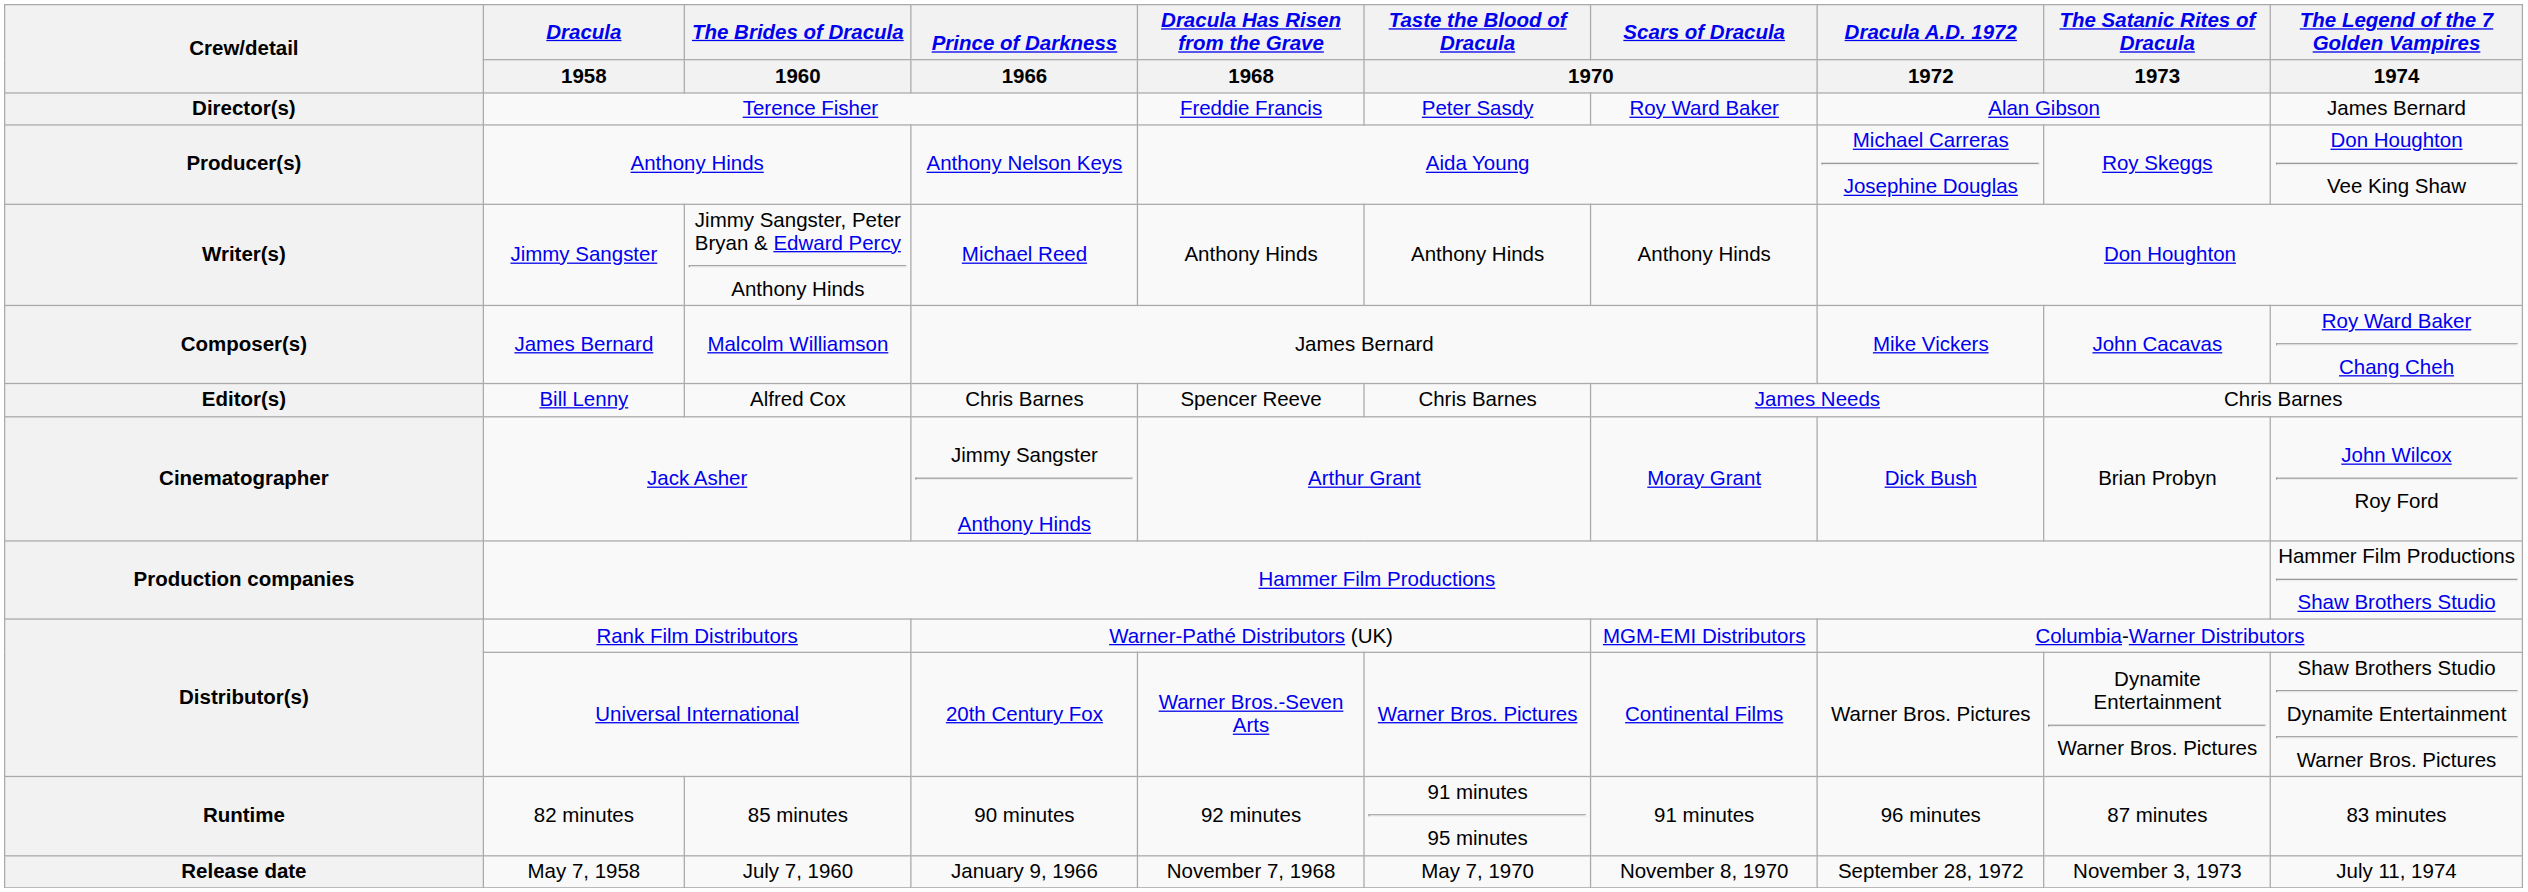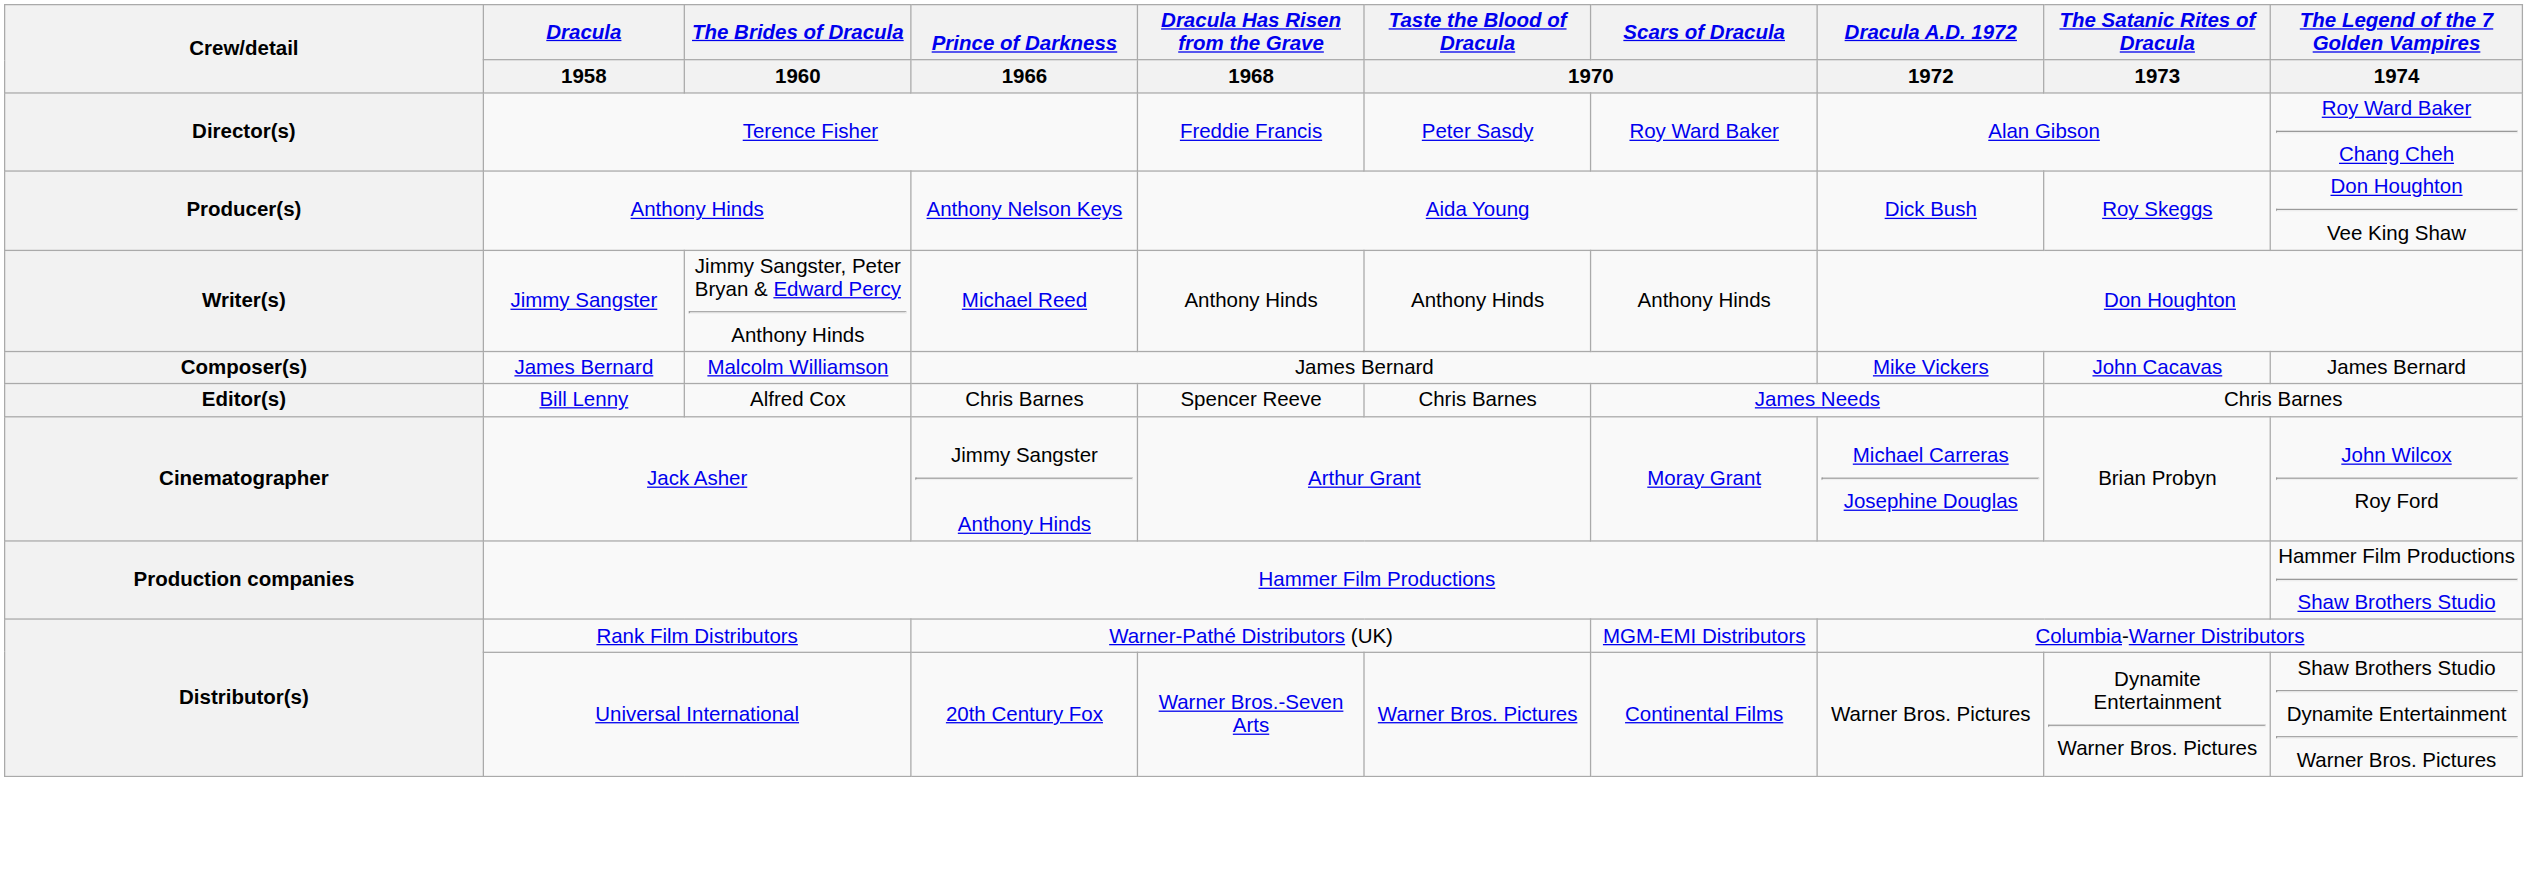Director(s) | The Legend of the 7 Golden Vampires / 1974: James Bernard -> Roy Ward Baker Chang Cheh
Producer(s) | Dracula A.D. 1972 / 1972: Michael Carreras Josephine Douglas -> Dick Bush
Composer(s) | The Legend of the 7 Golden Vampires / 1974: Roy Ward Baker Chang Cheh -> James Bernard
Cinematographer | Dracula A.D. 1972 / 1972: Dick Bush -> Michael Carreras Josephine Douglas
- row: Runtime | 82 minutes | 85 minutes | 90 minutes | 92 minutes | 91 minutes 95 minutes | 91 minutes | 96 minutes | 87 minutes | 83 minutes
- row: Release date | May 7, 1958 | July 7, 1960 | January 9, 1966 | November 7, 1968 | May 7, 1970 | November 8, 1970 | September 28, 1972 | November 3, 1973 | July 11, 1974
